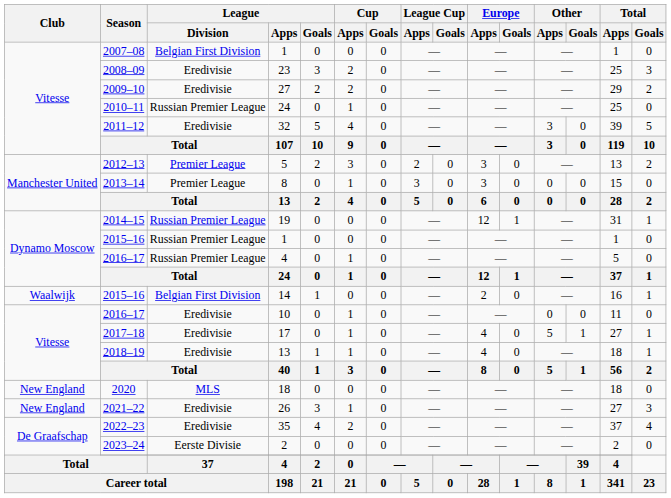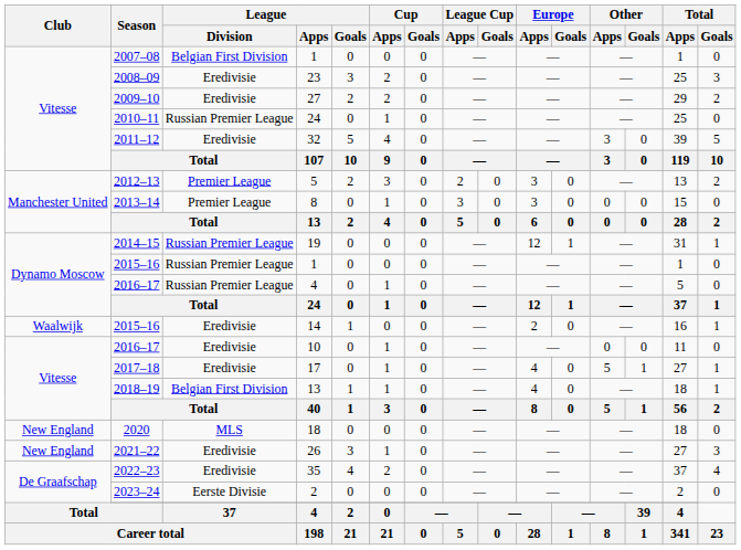14 | League / Division: Belgian First Division -> Eredivisie
2018–19 / 13 | League / Division: Eredivisie -> Belgian First Division
